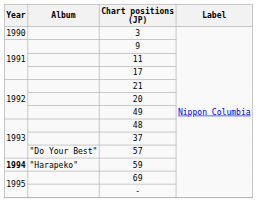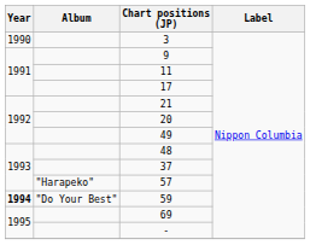57 | Album: "Do Your Best" -> "Harapeko"
59 | Album: "Harapeko" -> "Do Your Best"
